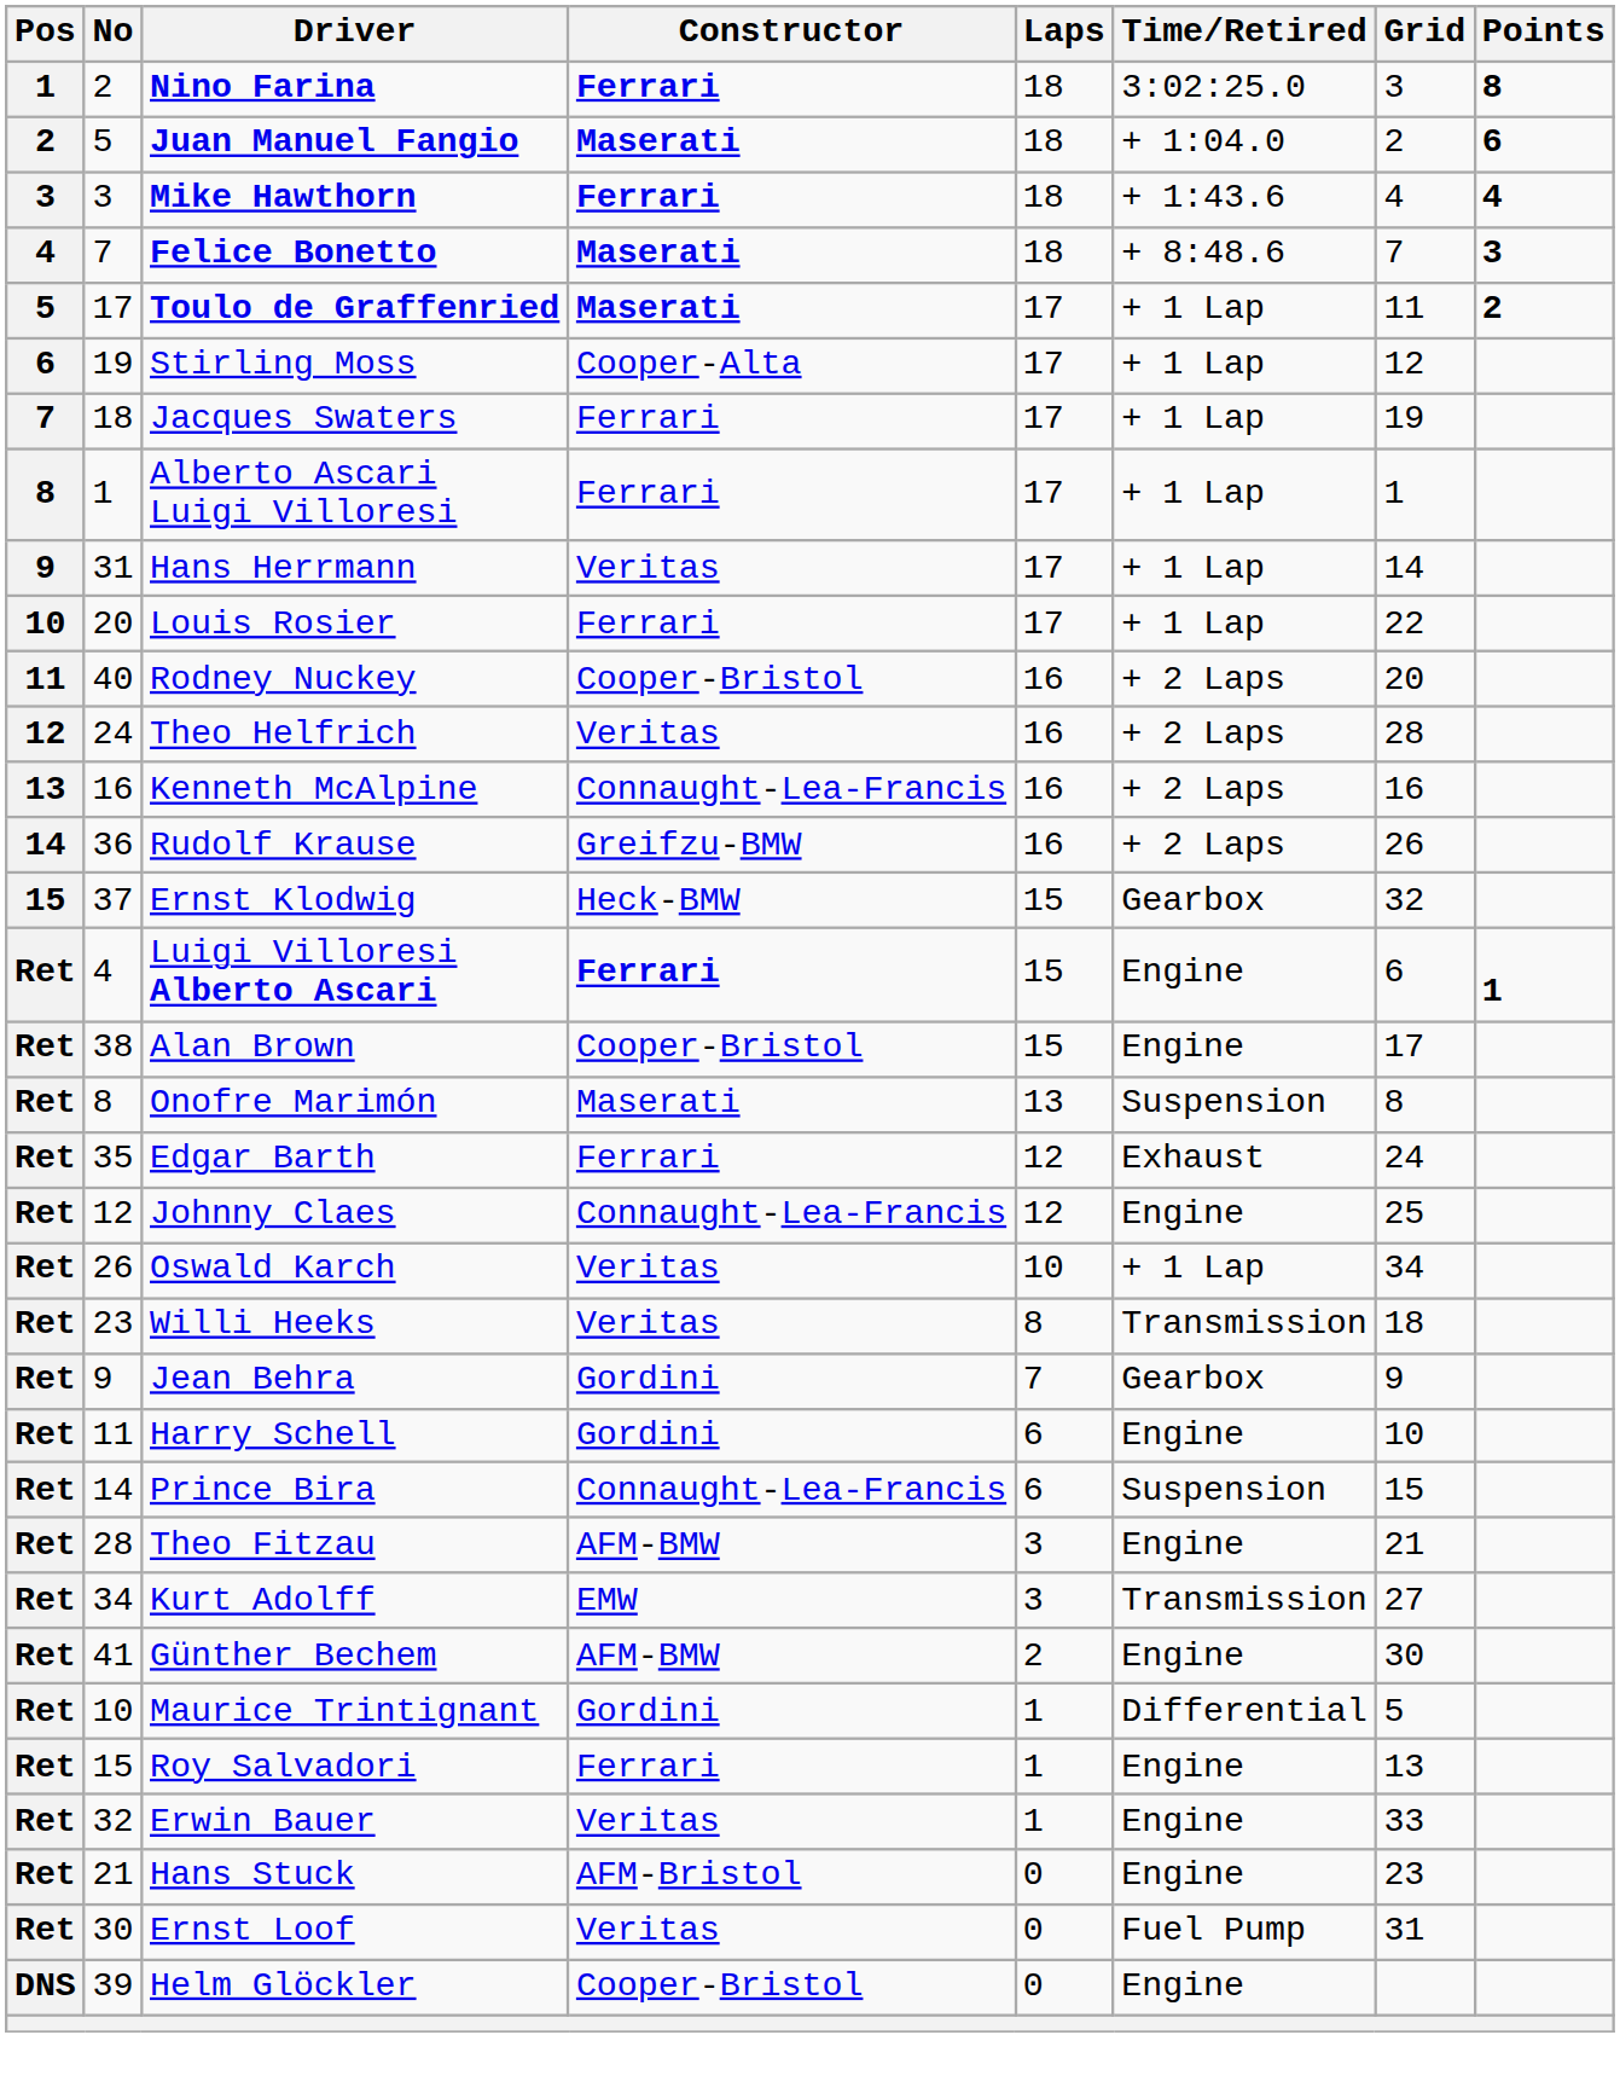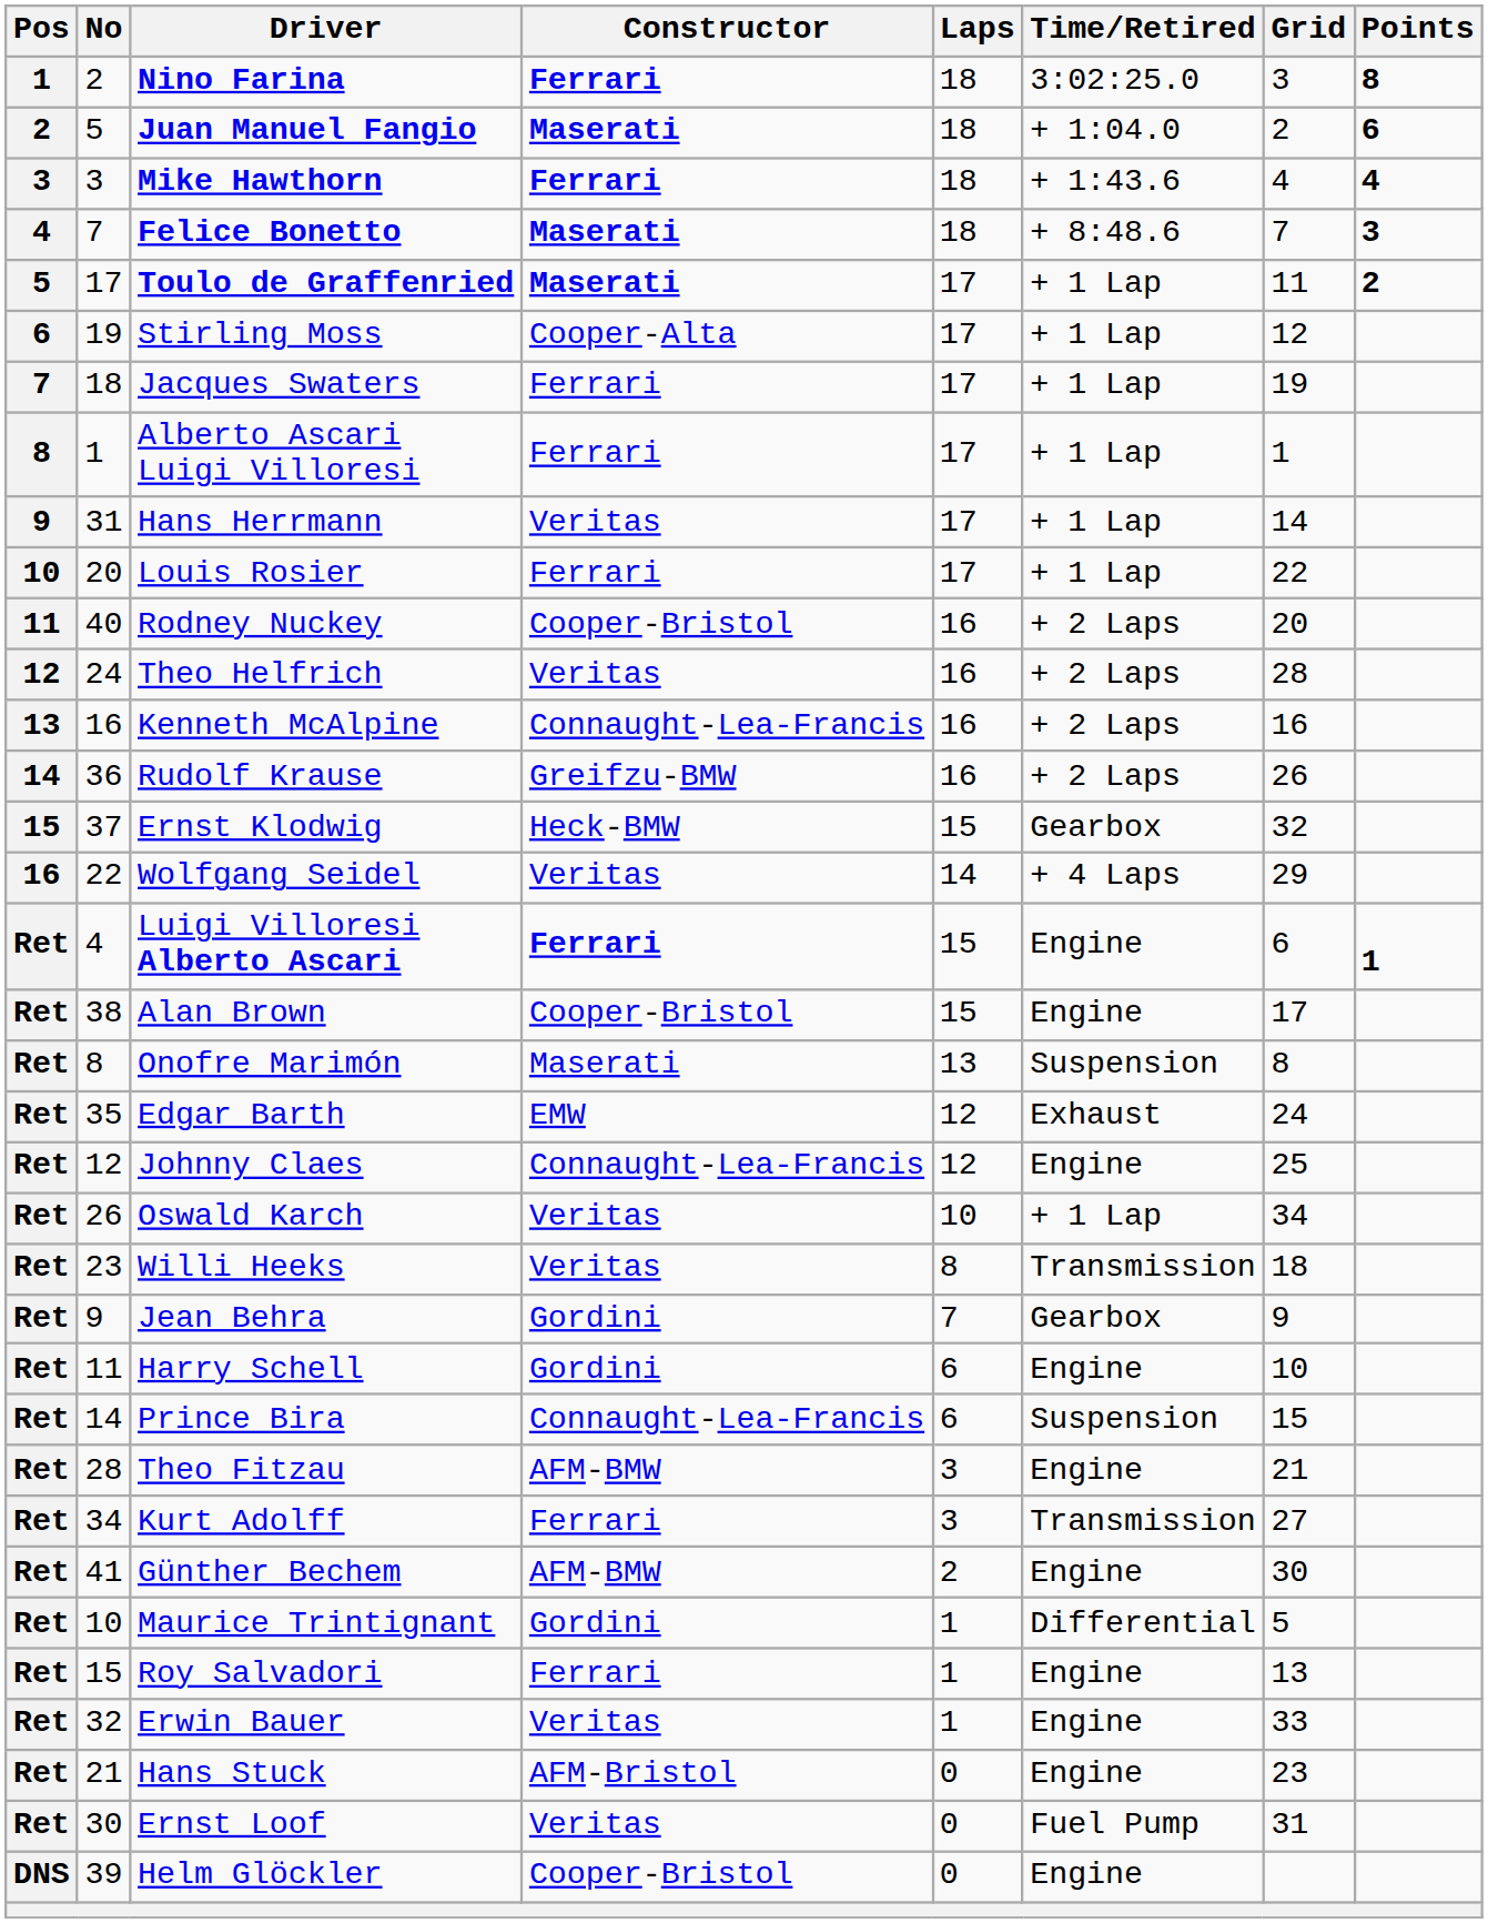+ row: 16 | 22 | Wolfgang Seidel | Veritas | 14 | + 4 Laps | 29
Edgar Barth | Constructor: Ferrari -> EMW
Kurt Adolff | Constructor: EMW -> Ferrari
